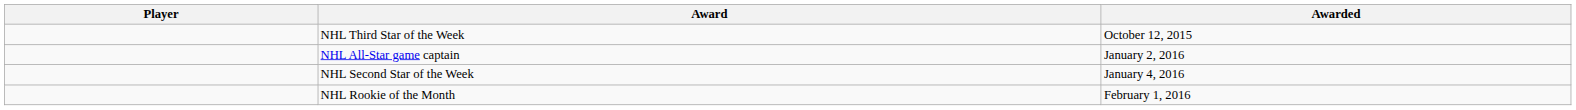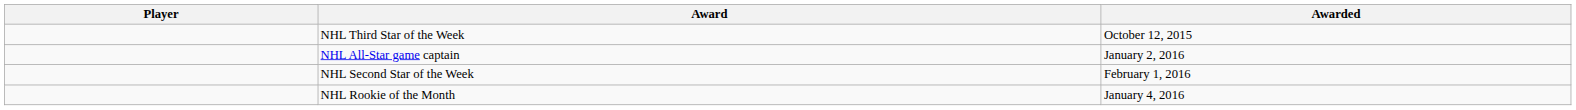NHL Second Star of the Week | Awarded: January 4, 2016 -> February 1, 2016
NHL Rookie of the Month | Awarded: February 1, 2016 -> January 4, 2016
